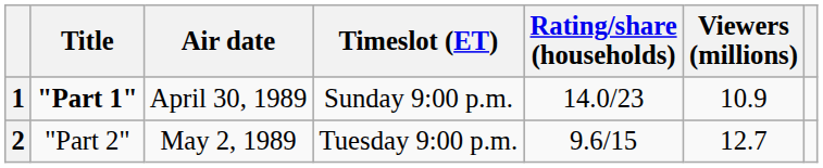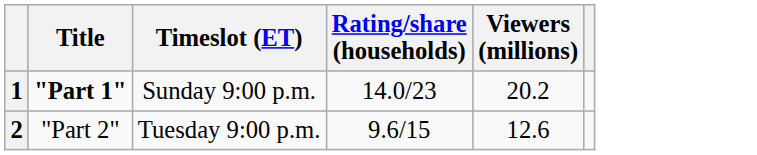- column: Air date | April 30, 1989 | May 2, 1989
1 | Viewers (millions): 10.9 -> 20.2
2 | Viewers (millions): 12.7 -> 12.6
